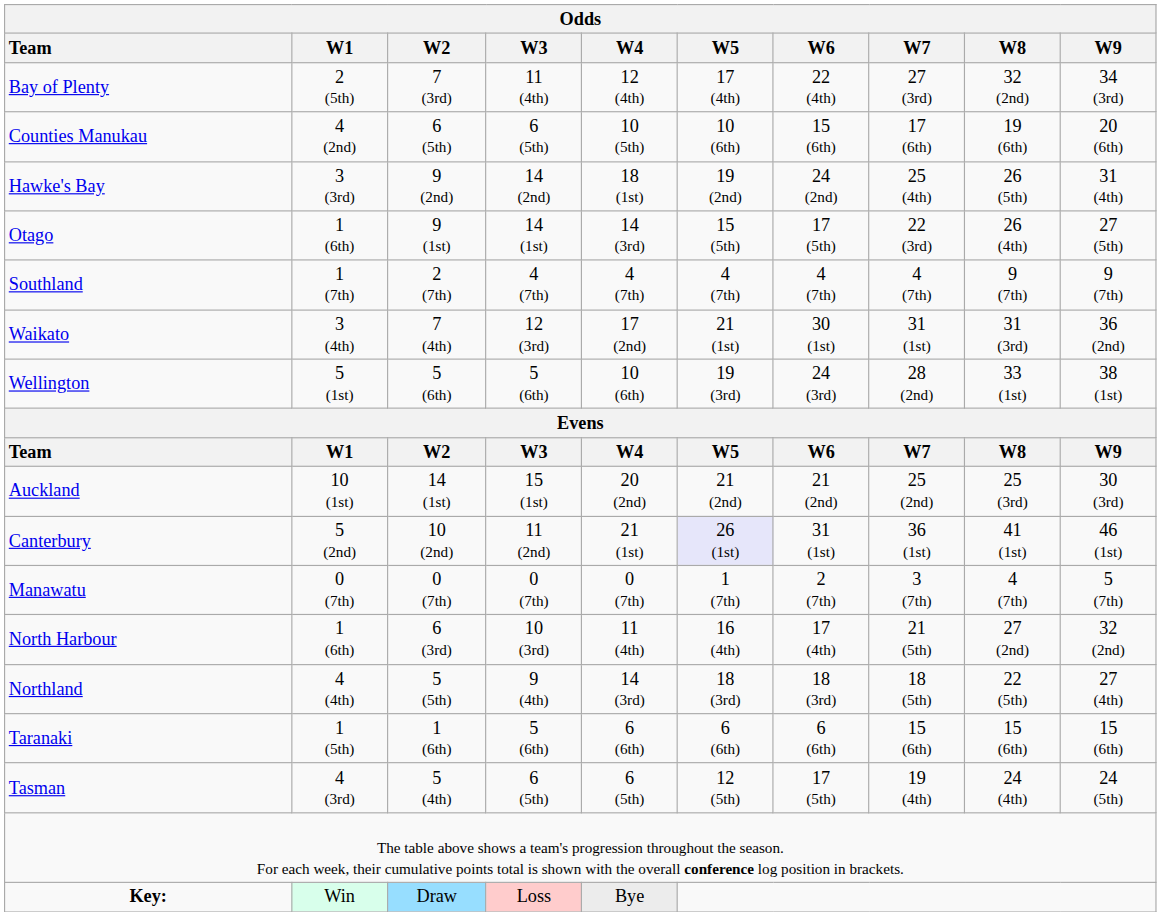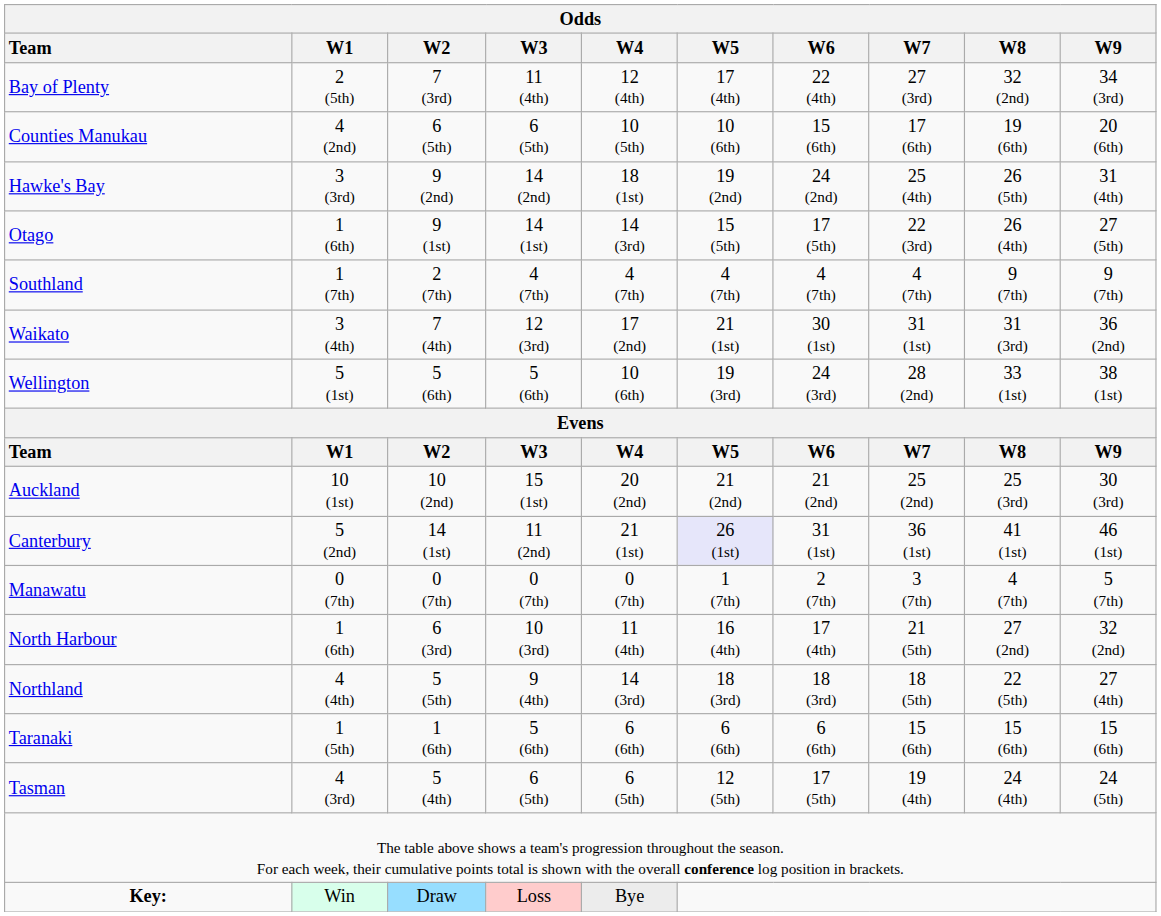Auckland | W2: 14 (1st) -> 10 (2nd)
Canterbury | W2: 10 (2nd) -> 14 (1st)
